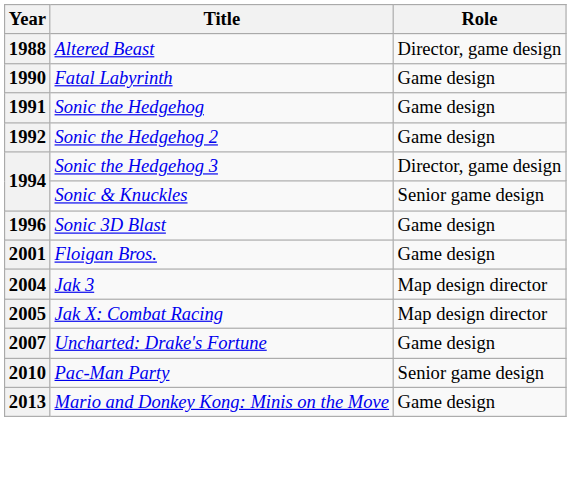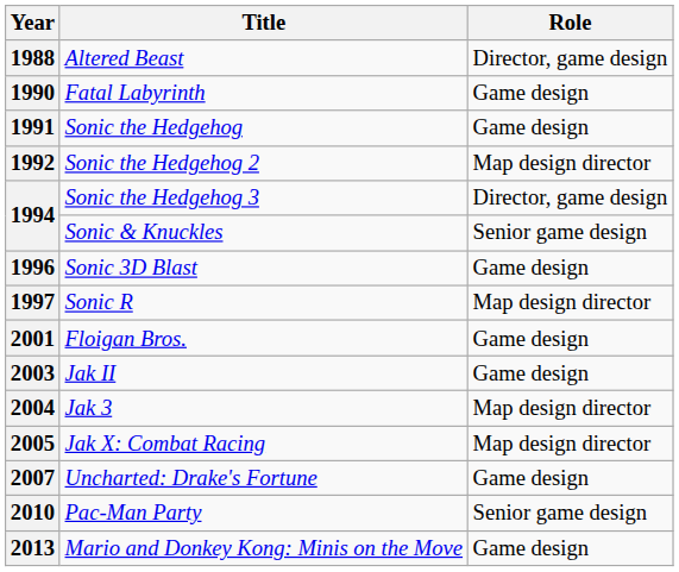1992 | Role: Game design -> Map design director
+ row: 1997 | Sonic R | Map design director
+ row: 2003 | Jak II | Game design
